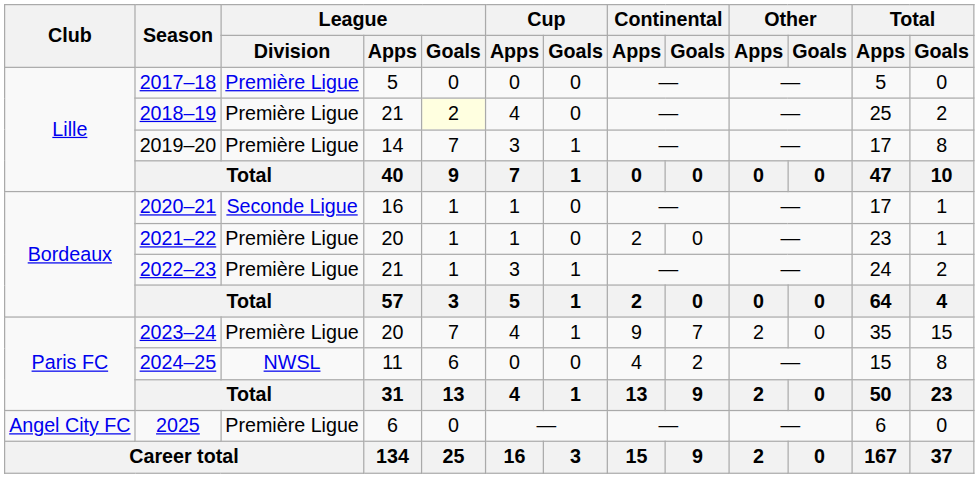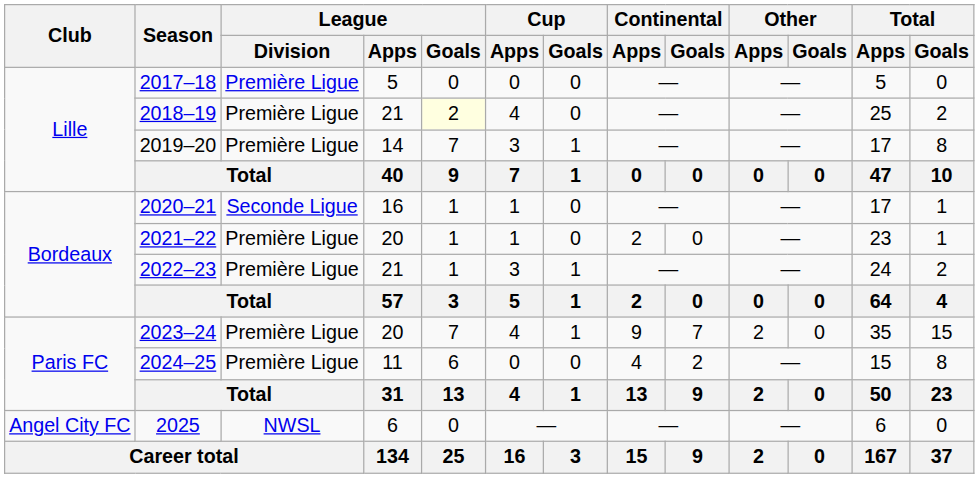2024–25 | League / Division: NWSL -> Première Ligue
2025 | League / Division: Première Ligue -> NWSL
